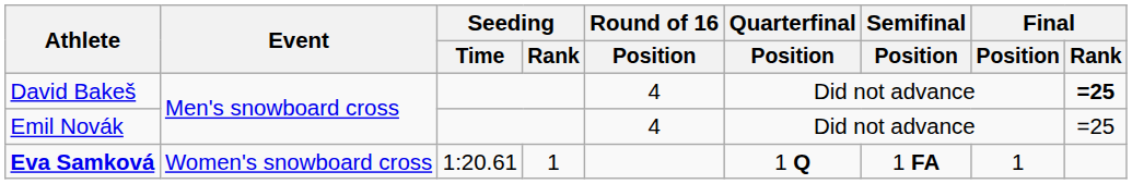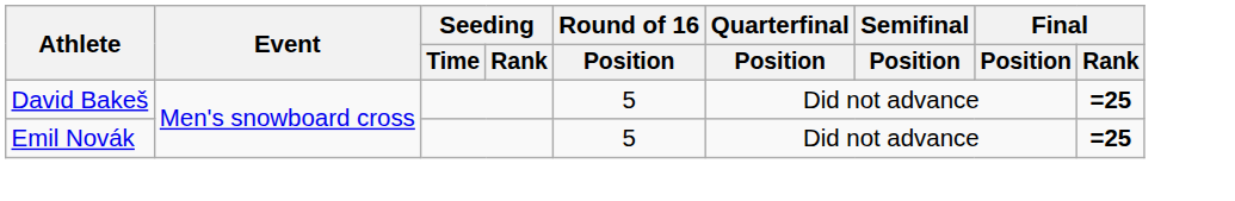David Bakeš | Round of 16 / Position: 4 -> 5
Emil Novák | Round of 16 / Position: 4 -> 5
Emil Novák | Final / Rank: normal -> bold
- row: Eva Samková | Women's snowboard cross | 1:20.61 | 1 | 1 Q | 1 FA | 1
